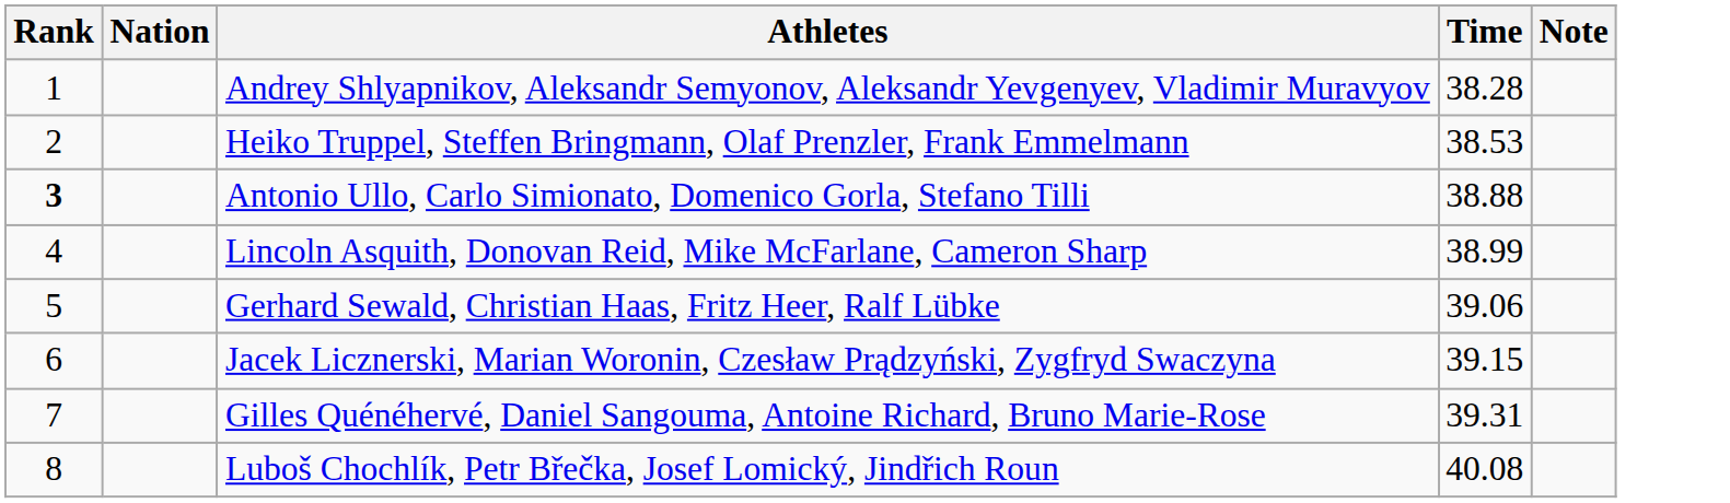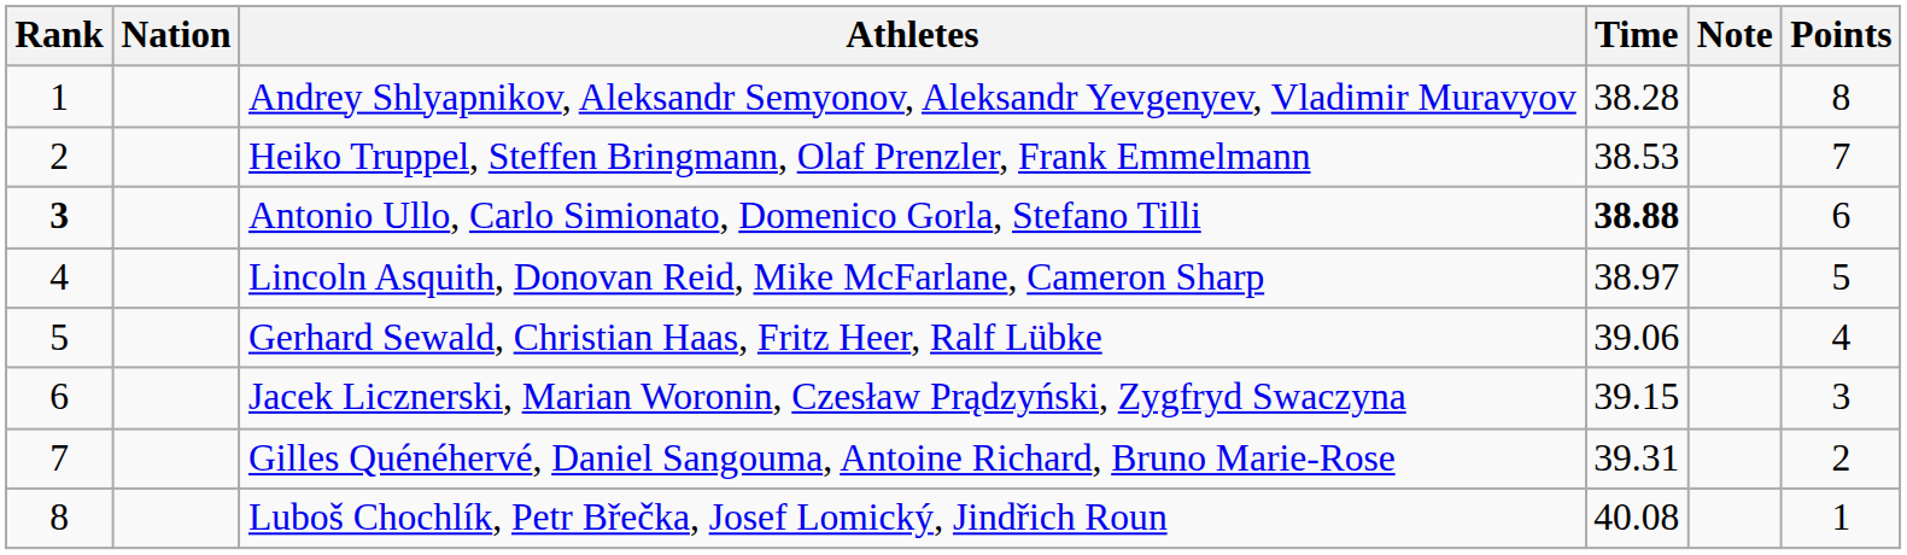+ column: Points | 8 | 7 | 6 | 5 | 4 | 3 | 2 | 1
Antonio Ullo, Carlo Simionato, Domenico Gorla, Stefano Tilli | Time: normal -> bold
Lincoln Asquith, Donovan Reid, Mike McFarlane, Cameron Sharp | Time: 38.99 -> 38.97
